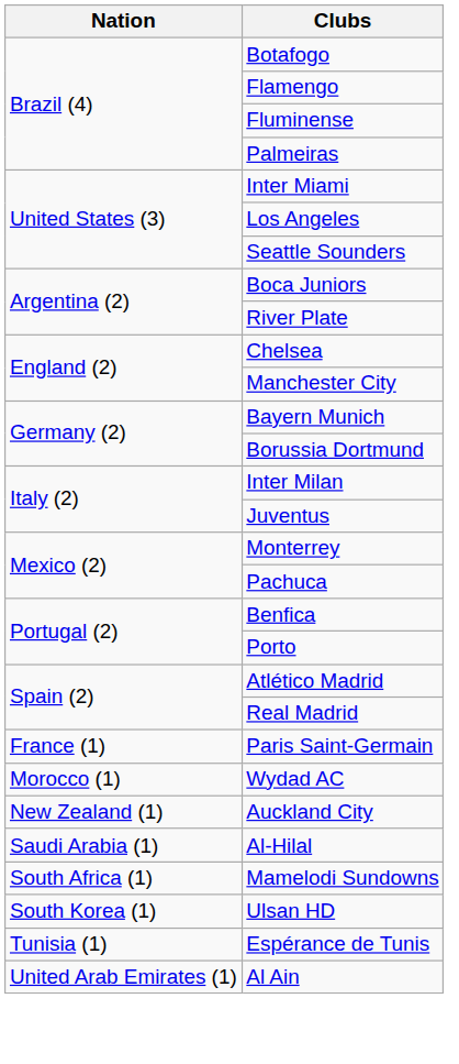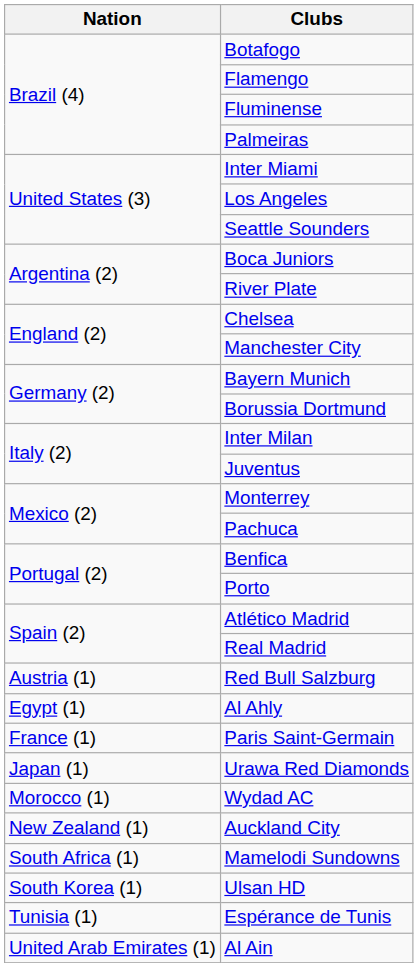+ row: Austria (1) | Red Bull Salzburg
+ row: Egypt (1) | Al Ahly
+ row: Japan (1) | Urawa Red Diamonds
- row: Saudi Arabia (1) | Al-Hilal
